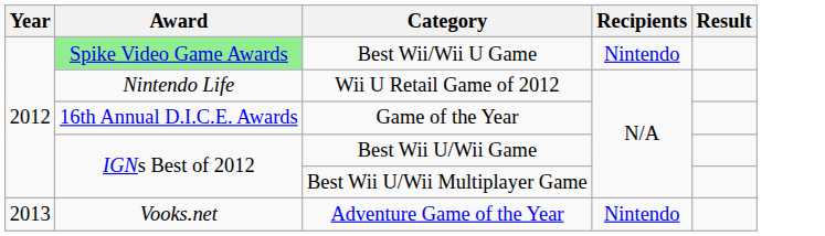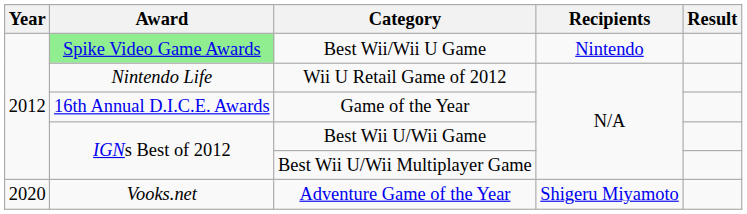Adventure Game of the Year | Year: 2013 -> 2020
Adventure Game of the Year | Recipients: Nintendo -> Shigeru Miyamoto
